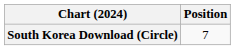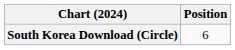South Korea Download (Circle) | Position: 7 -> 6
